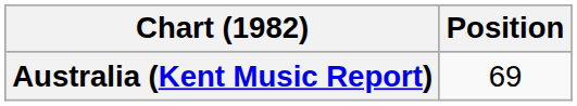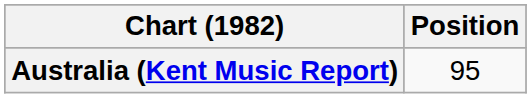Australia (Kent Music Report) | Position: 69 -> 95
